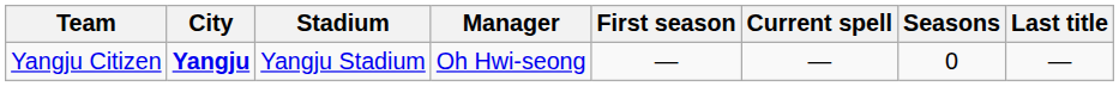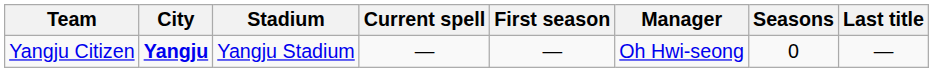columns swapped: Manager <-> Current spell
